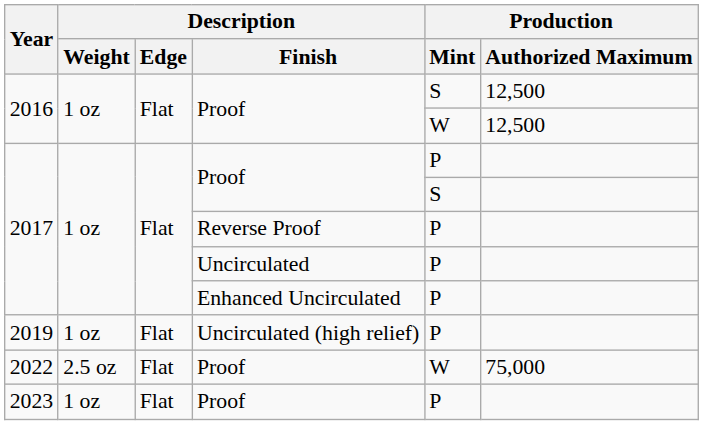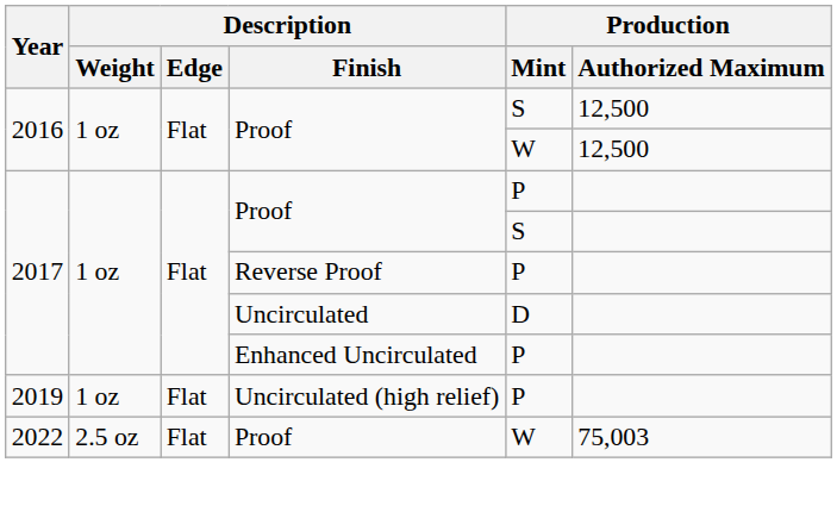2017 / Uncirculated | Production / Mint: P -> D
2022 | Production / Authorized Maximum: 75,000 -> 75,003
- row: 2023 | 1 oz | Flat | Proof | P
